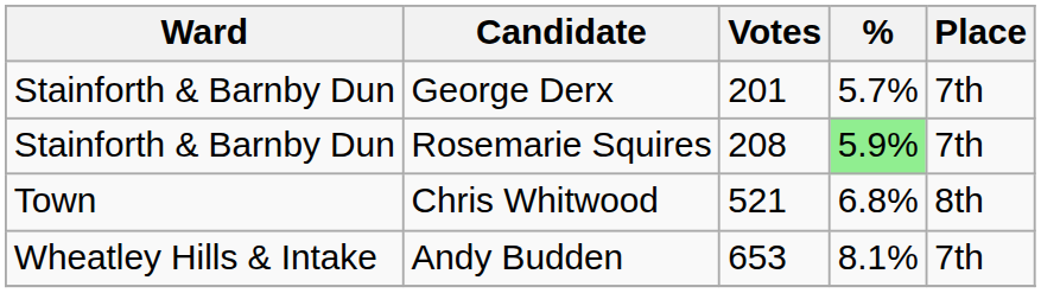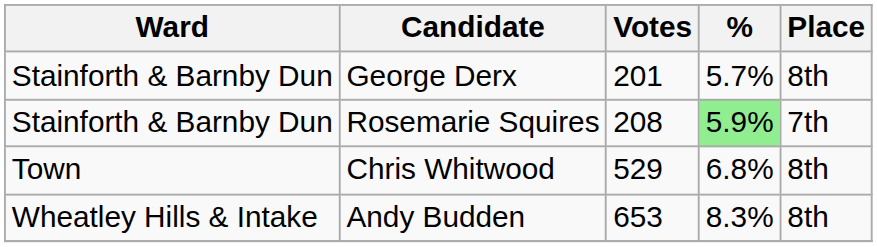George Derx | Place: 7th -> 8th
Chris Whitwood | Votes: 521 -> 529
Andy Budden | %: 8.1% -> 8.3%
Andy Budden | Place: 7th -> 8th
